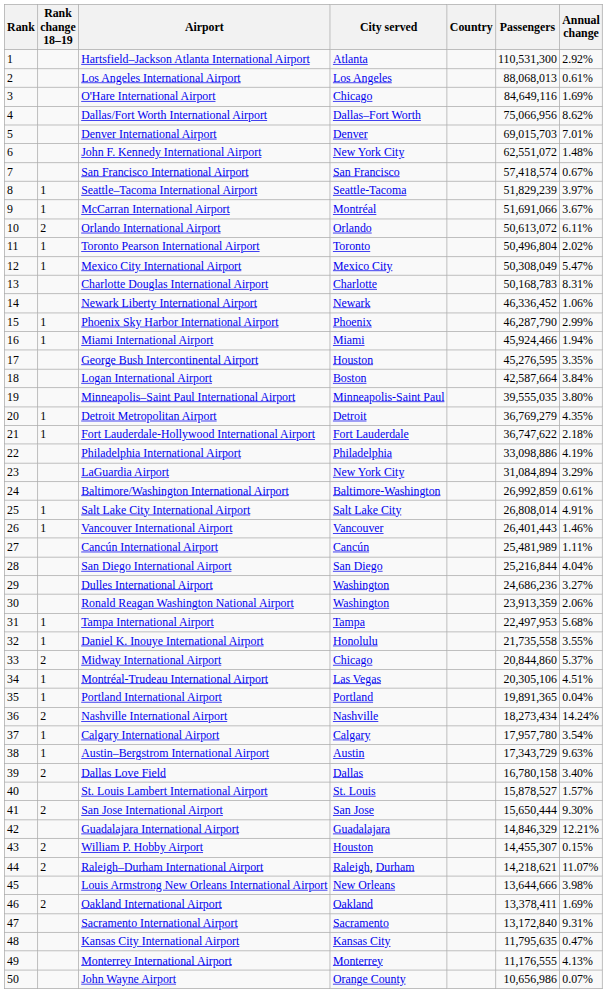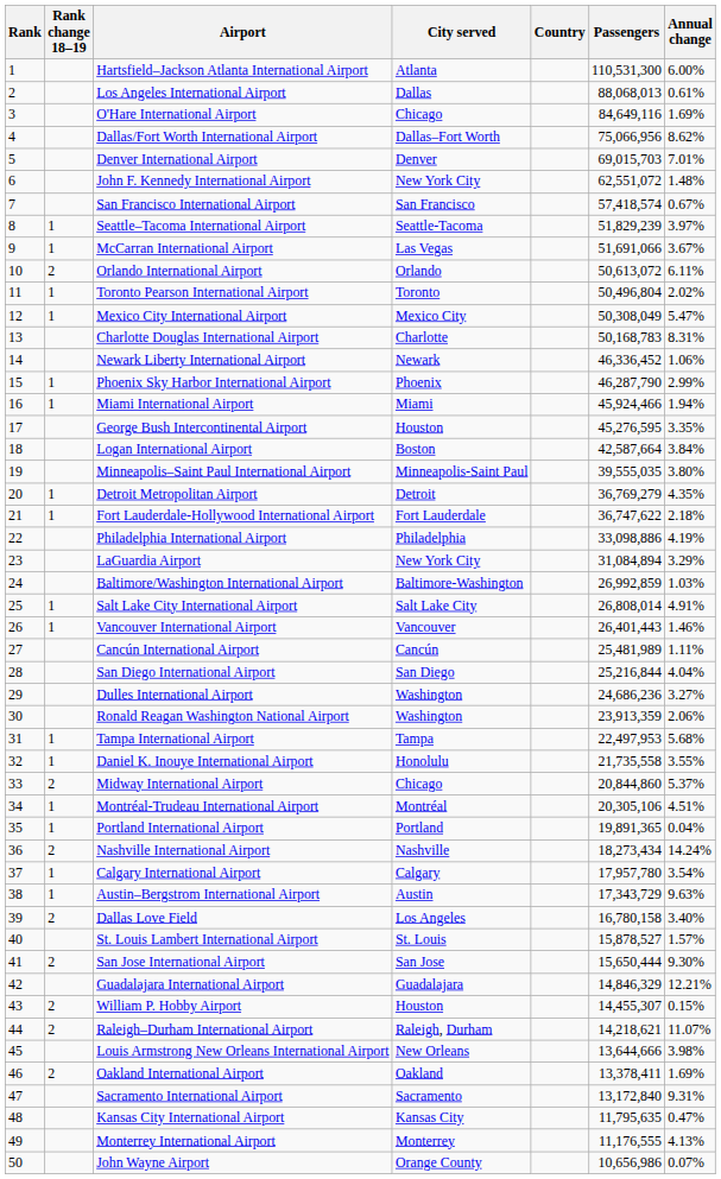Hartsfield–Jackson Atlanta International Airport | Annual change: 2.92% -> 6.00%
Los Angeles International Airport | City served: Los Angeles -> Dallas
McCarran International Airport | City served: Montréal -> Las Vegas
Baltimore/Washington International Airport | Annual change: 0.61% -> 1.03%
Montréal-Trudeau International Airport | City served: Las Vegas -> Montréal
Dallas Love Field | City served: Dallas -> Los Angeles
